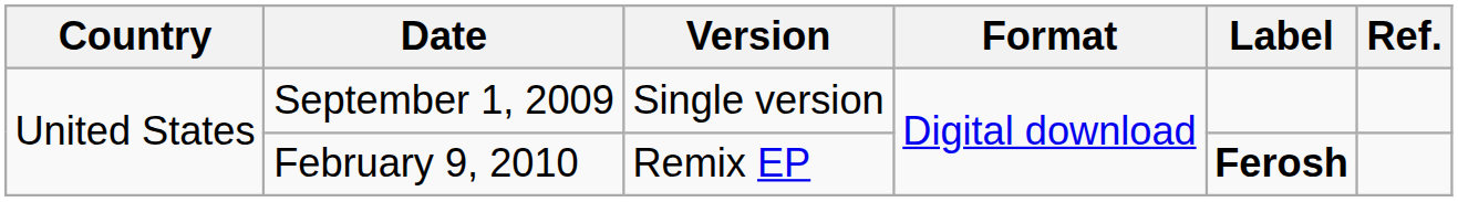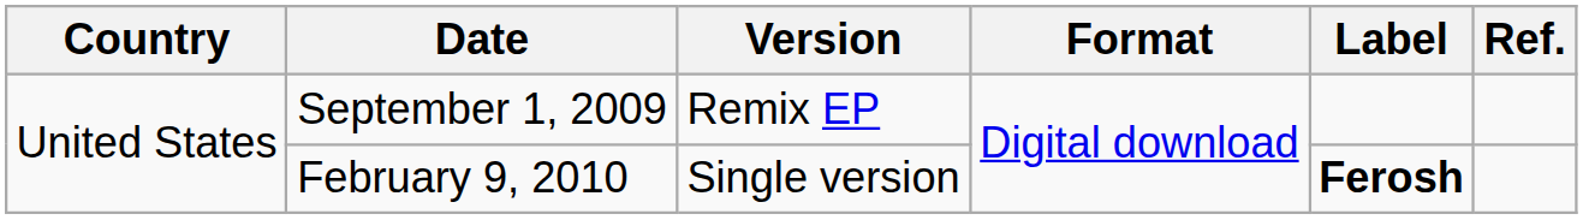September 1, 2009 | Version: Single version -> Remix EP
February 9, 2010 | Version: Remix EP -> Single version
